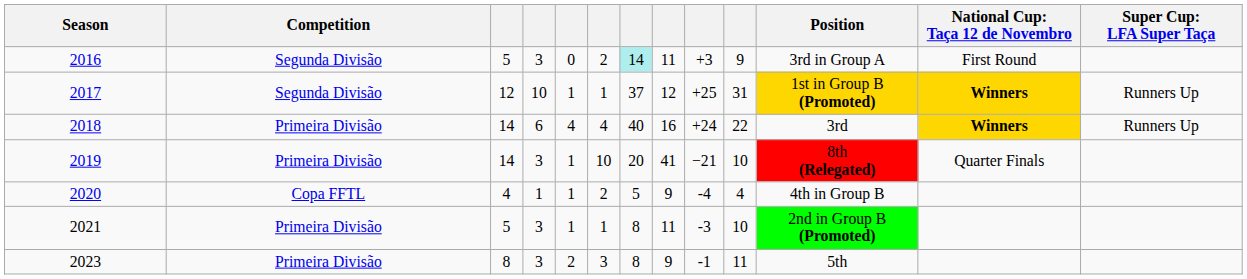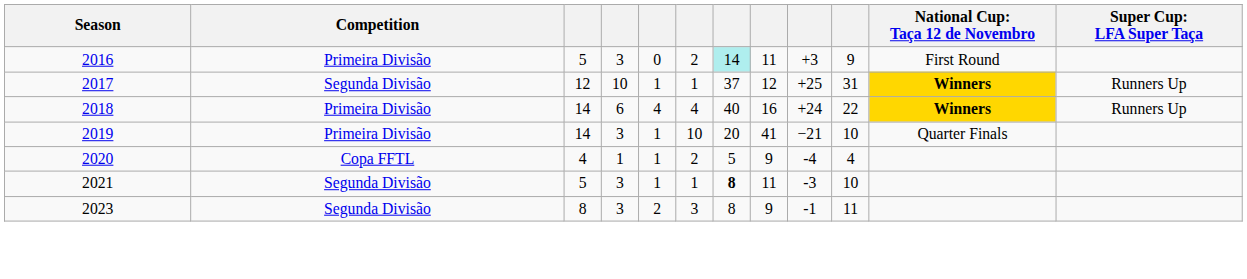- column: Position | 3rd in Group A | 1st in Group B (Promoted) | 3rd | 8th (Relegated) | 4th in Group B | 2nd in Group B (Promoted) | 5th
2016 | Competition: Segunda Divisão -> Primeira Divisão
2021 | Competition: Primeira Divisão -> Segunda Divisão
2021 | column 7: normal -> bold
2023 | Competition: Primeira Divisão -> Segunda Divisão
